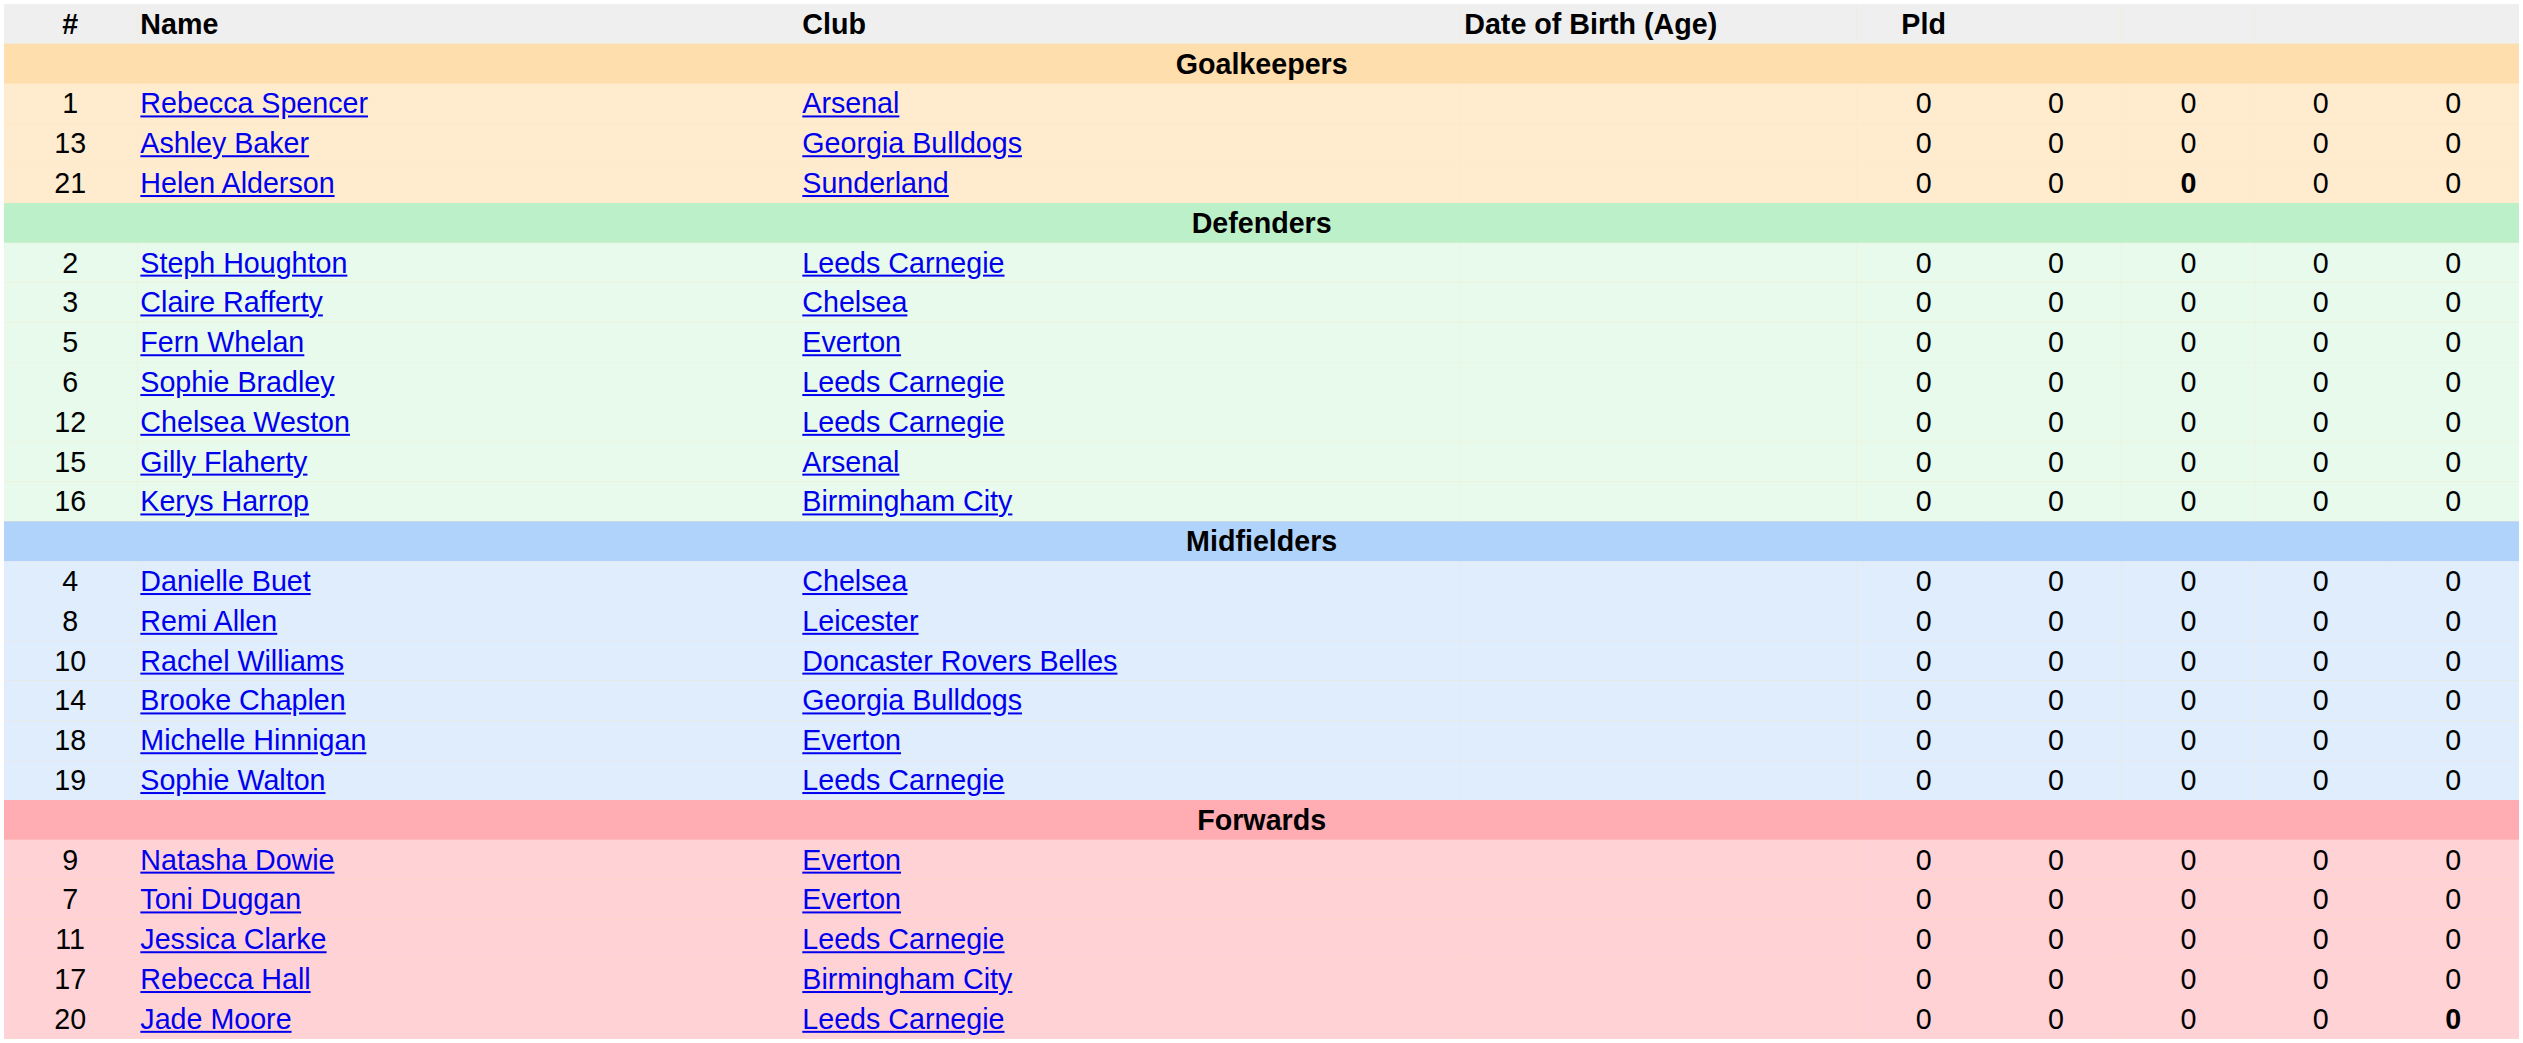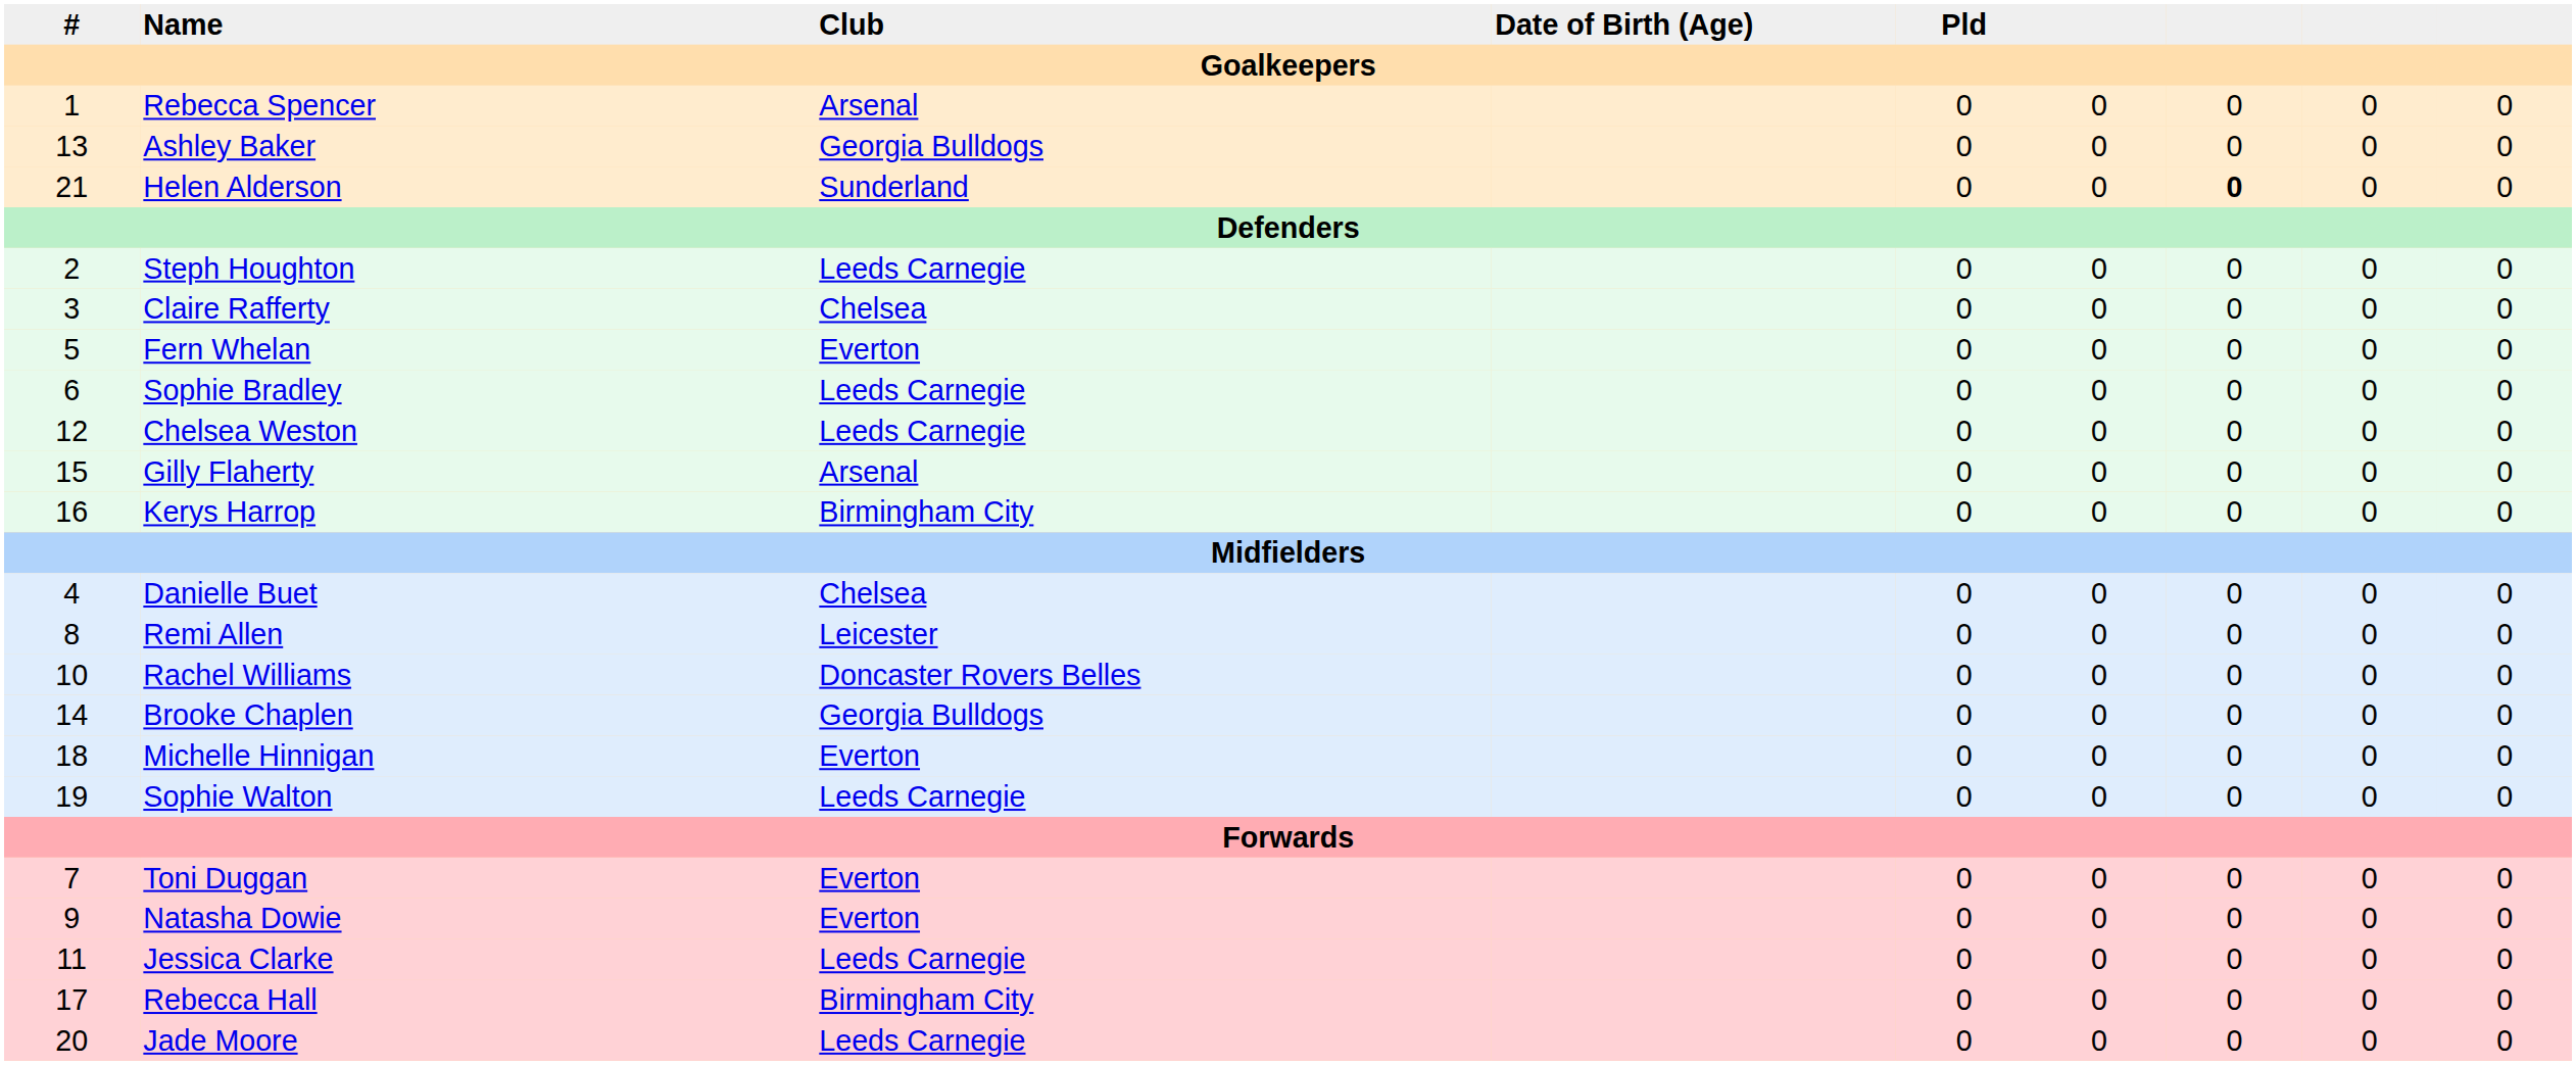rows swapped: Toni Duggan <-> Natasha Dowie
Jade Moore | column 9: bold -> normal
